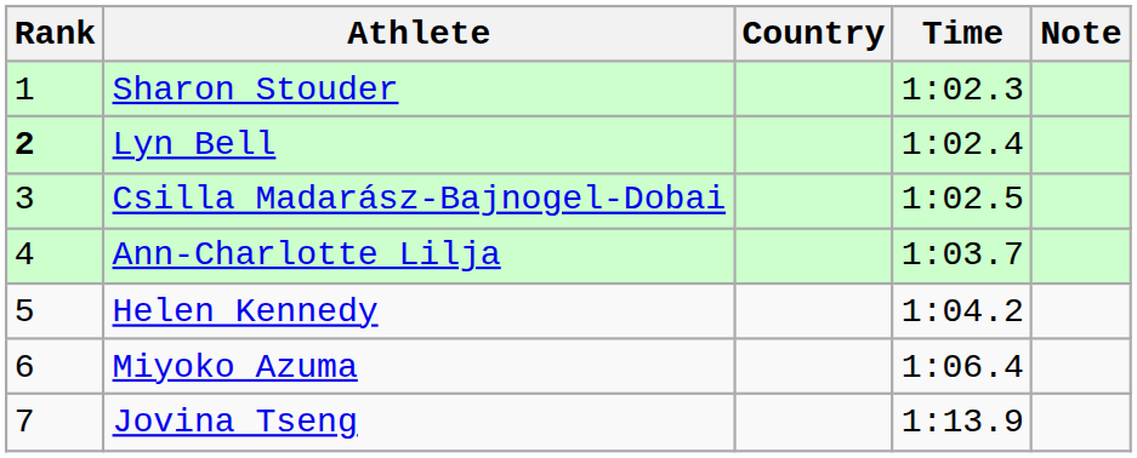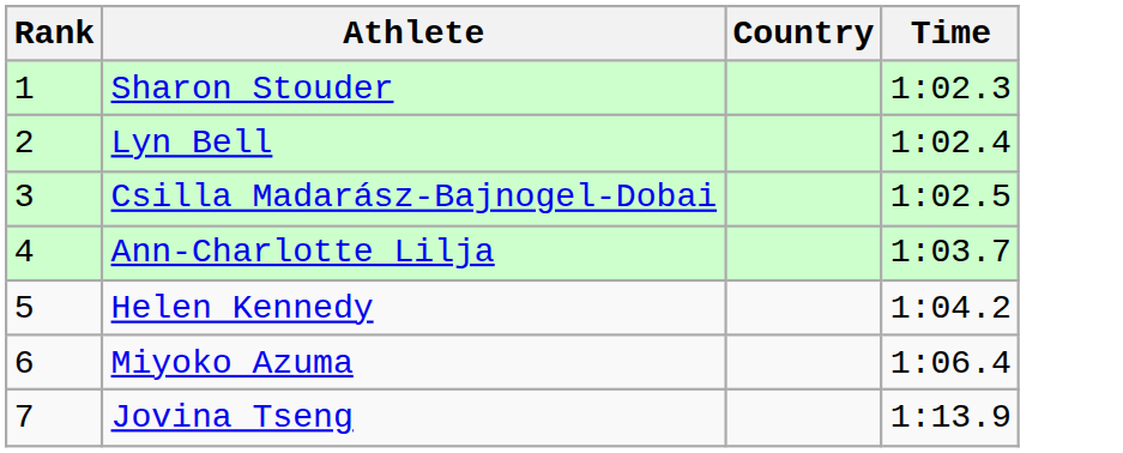- column: Note
Lyn Bell | Rank: bold -> normal
